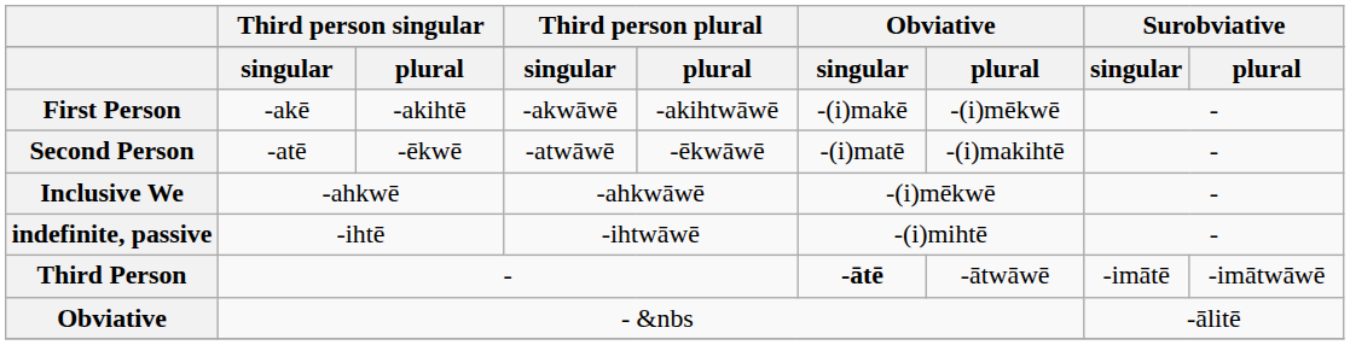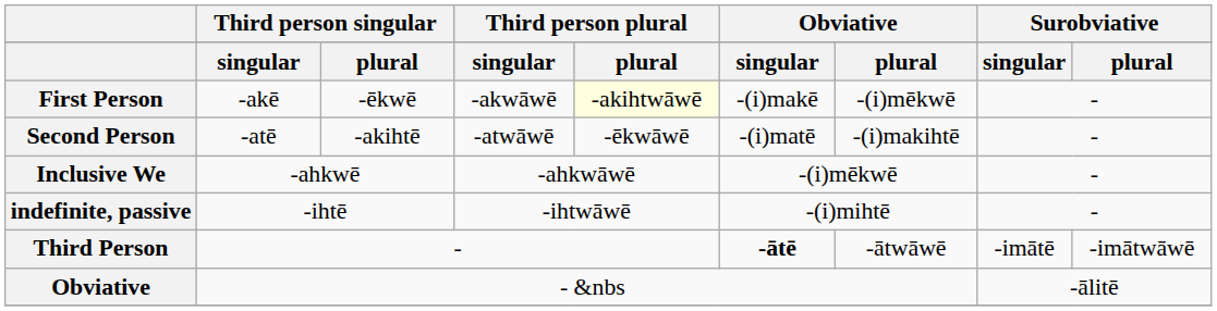First Person | column 3: -akihtē -> -ēkwē
First Person | column 5: no background -> lightyellow background
Second Person | column 3: -ēkwē -> -akihtē
